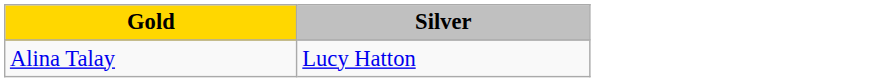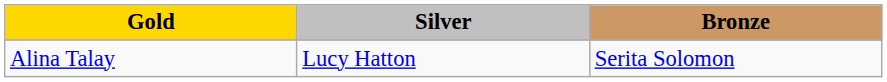+ column: Bronze | Serita Solomon
